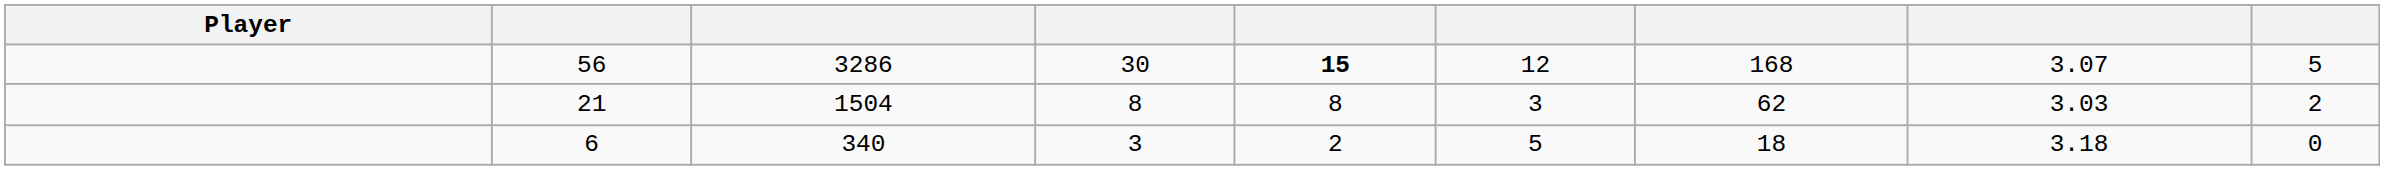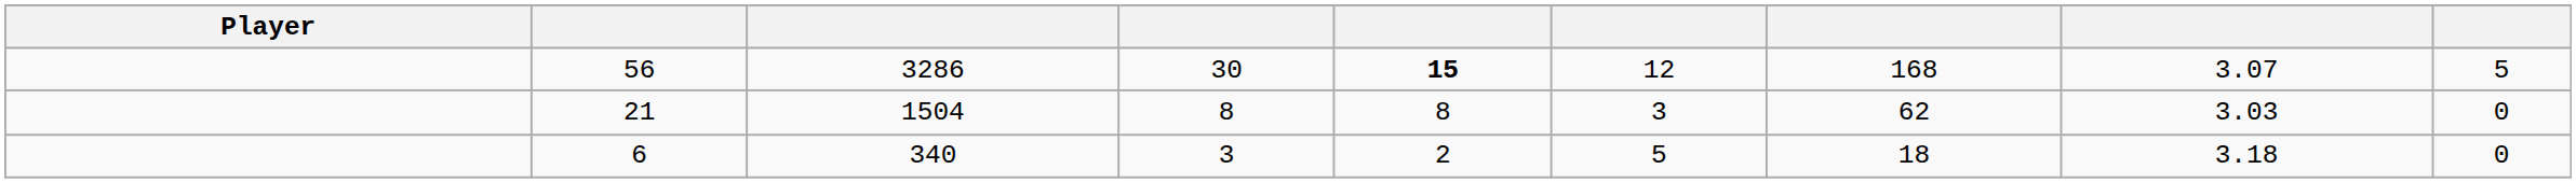21 | column 9: 2 -> 0
